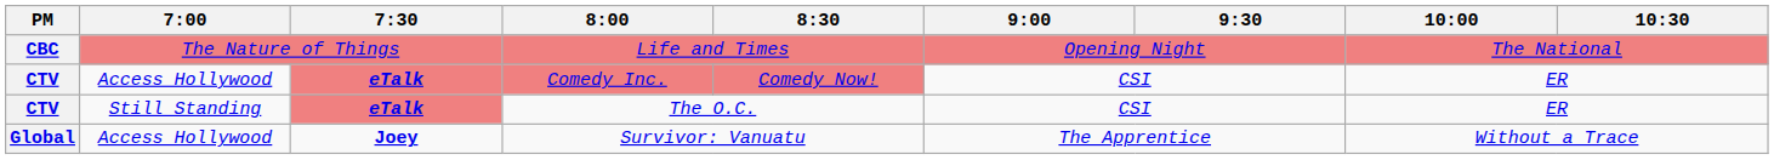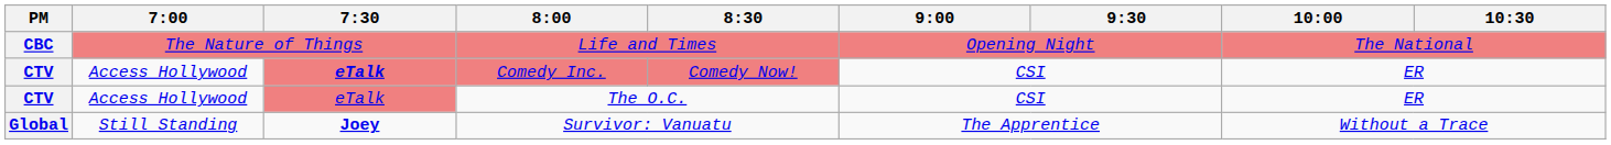The O.C. | 7:00: Still Standing -> Access Hollywood
The O.C. | 7:30: bold -> normal
Survivor: Vanuatu | 7:00: Access Hollywood -> Still Standing
